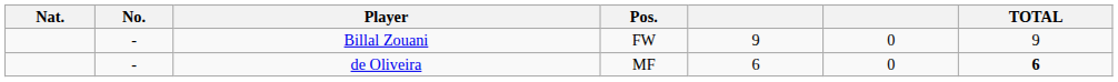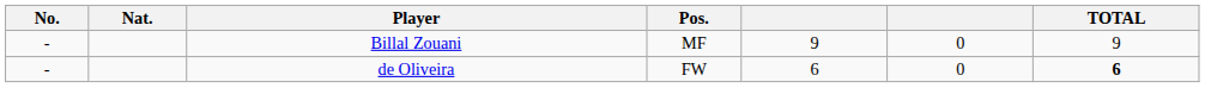columns swapped: No. <-> Nat.
Billal Zouani | Pos.: FW -> MF
de Oliveira | Pos.: MF -> FW
